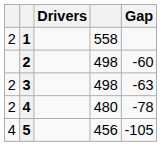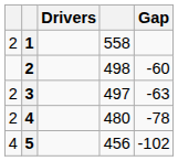3 | column 4: 498 -> 497
5 | Gap: -105 -> -102
